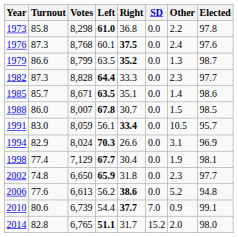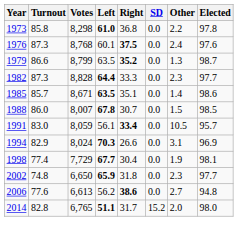1998 | Votes: 7,129 -> 7,729
2006 | Other: 5.2 -> 2.7
- row: 2010 | 80.6 | 6,739 | 54.4 | 37.7 | 7.0 | 0.9 | 99.1
